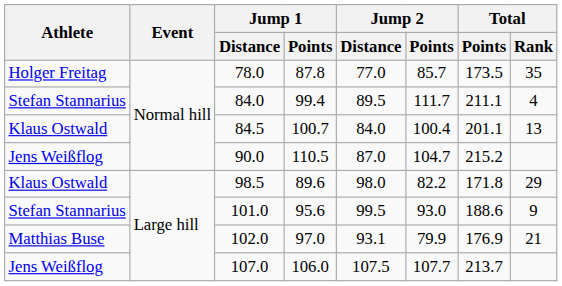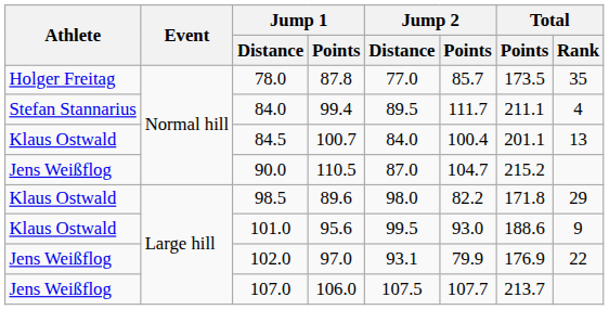101.0 | Athlete: Stefan Stannarius -> Klaus Ostwald
102.0 | Athlete: Matthias Buse -> Jens Weißflog
102.0 | Total / Rank: 21 -> 22
